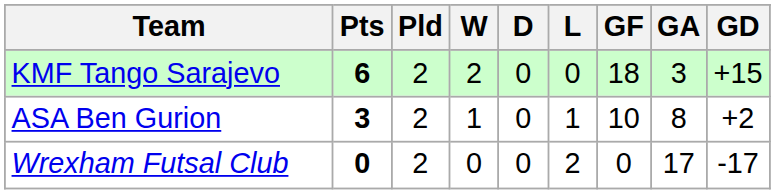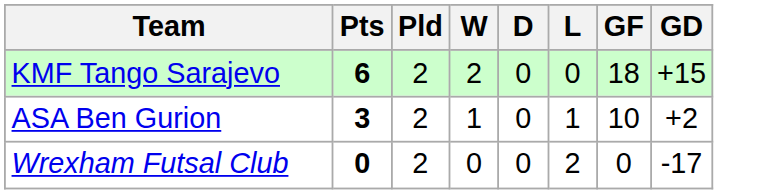- column: GA | 3 | 8 | 17
